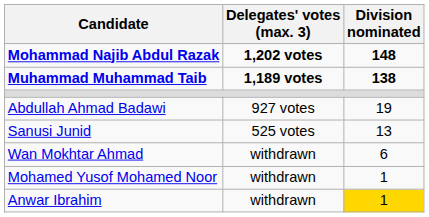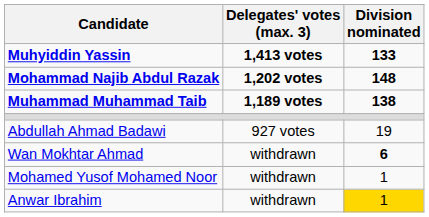+ row: Muhyiddin Yassin | 1,413 votes | 133
- row: Sanusi Junid | 525 votes | 13
Wan Mokhtar Ahmad | Division nominated: normal -> bold
